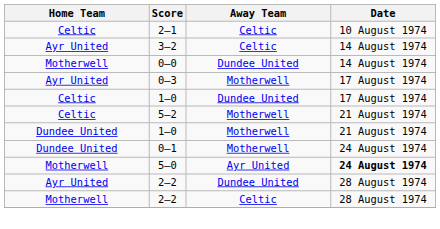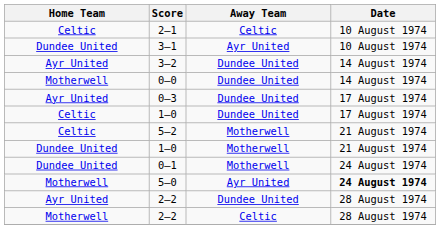+ row: Dundee United | 3–1 | Ayr United | 10 August 1974
3–2 | Away Team: Celtic -> Dundee United
0–3 | Away Team: Motherwell -> Dundee United
